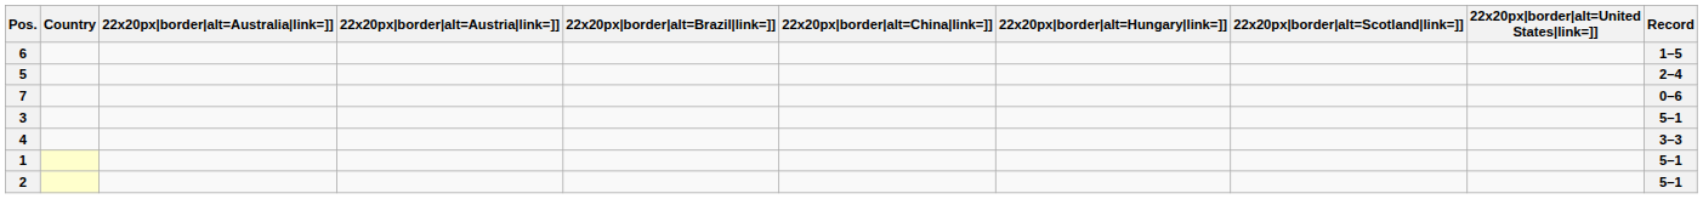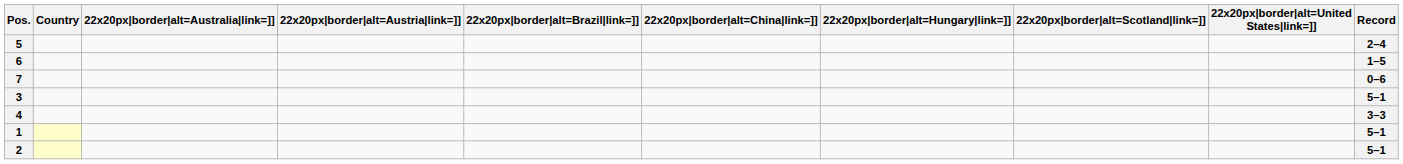rows swapped: 6 <-> 5
